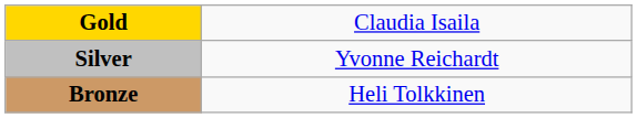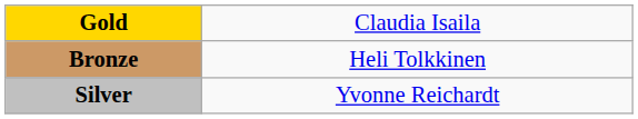rows swapped: Silver <-> Bronze
